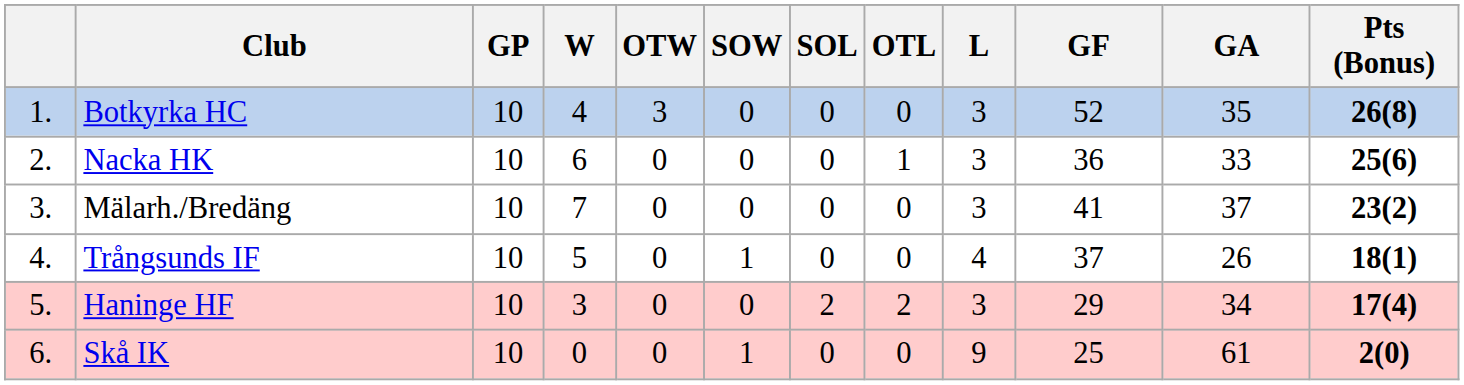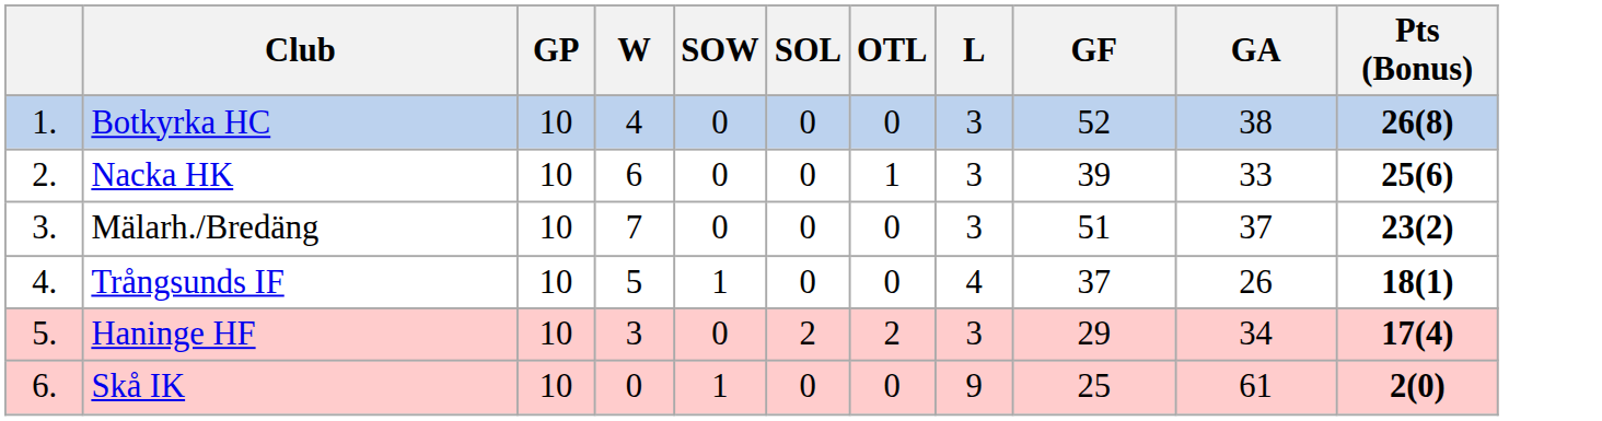- column: OTW | 3 | 0 | 0 | 0 | 0 | 0
Botkyrka HC | GA: 35 -> 38
Nacka HK | GF: 36 -> 39
Mälarh./Bredäng | GF: 41 -> 51
